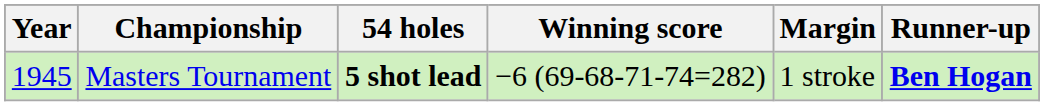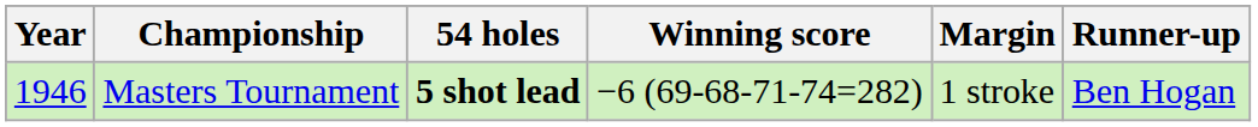Masters Tournament | Year: 1945 -> 1946
Masters Tournament | Runner-up: bold -> normal
